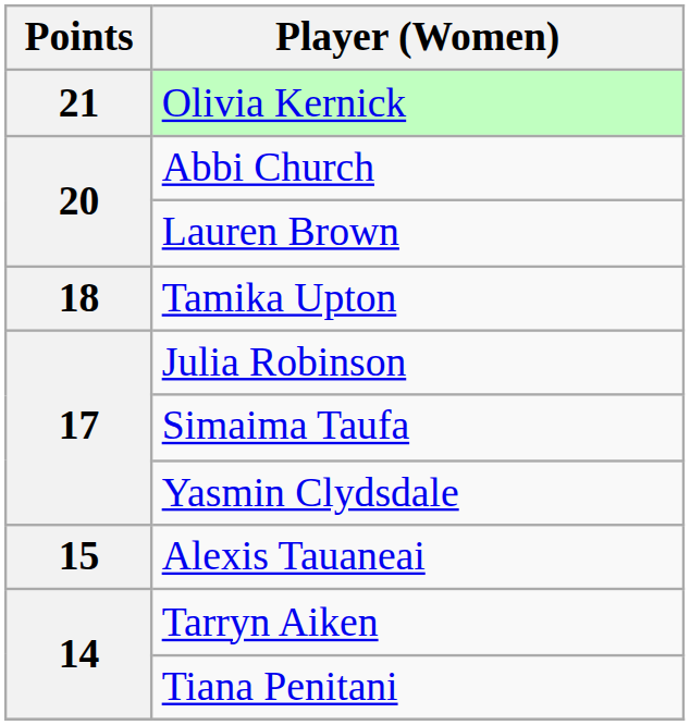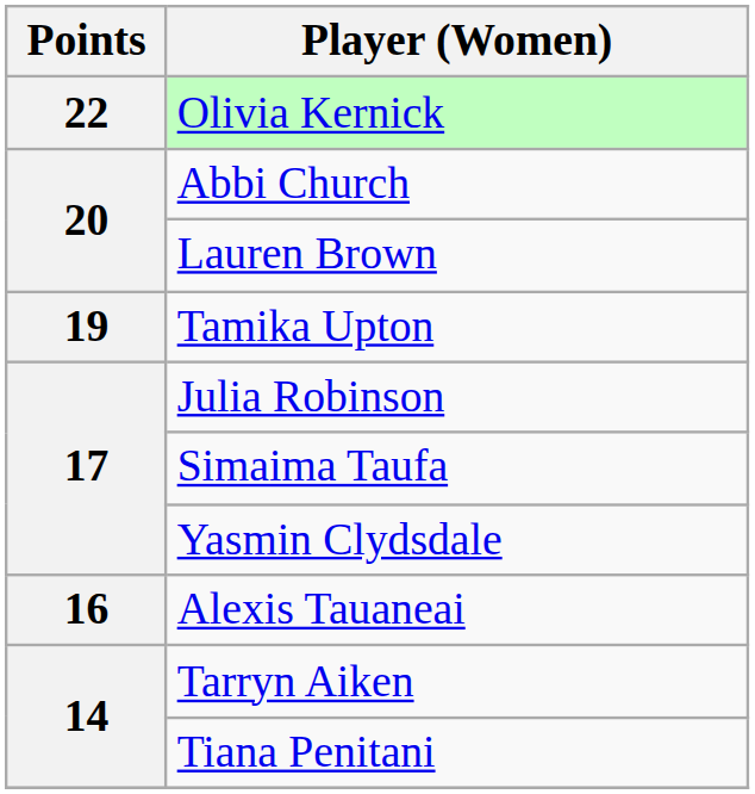Olivia Kernick | Points: 21 -> 22
Tamika Upton | Points: 18 -> 19
Alexis Tauaneai | Points: 15 -> 16
